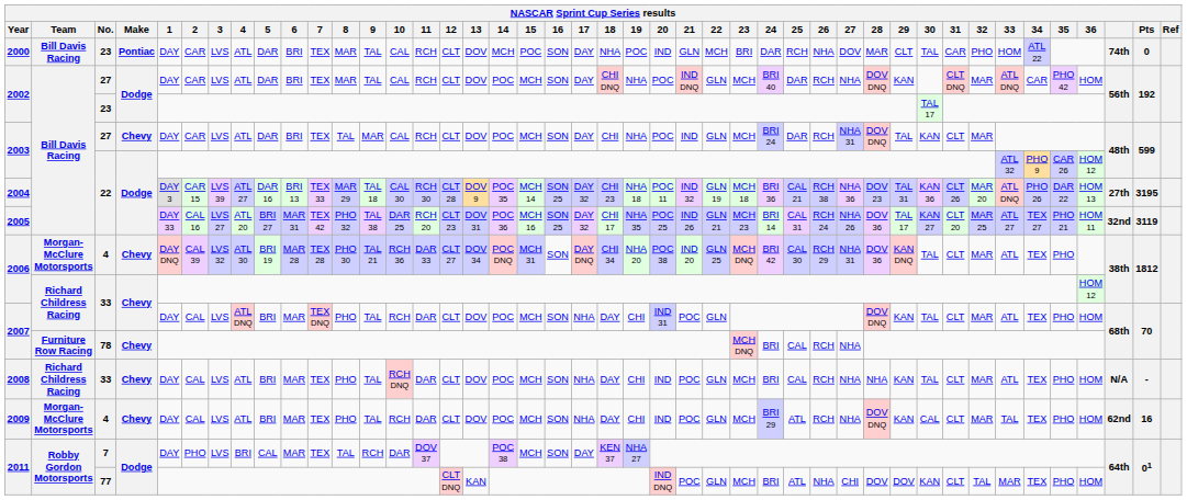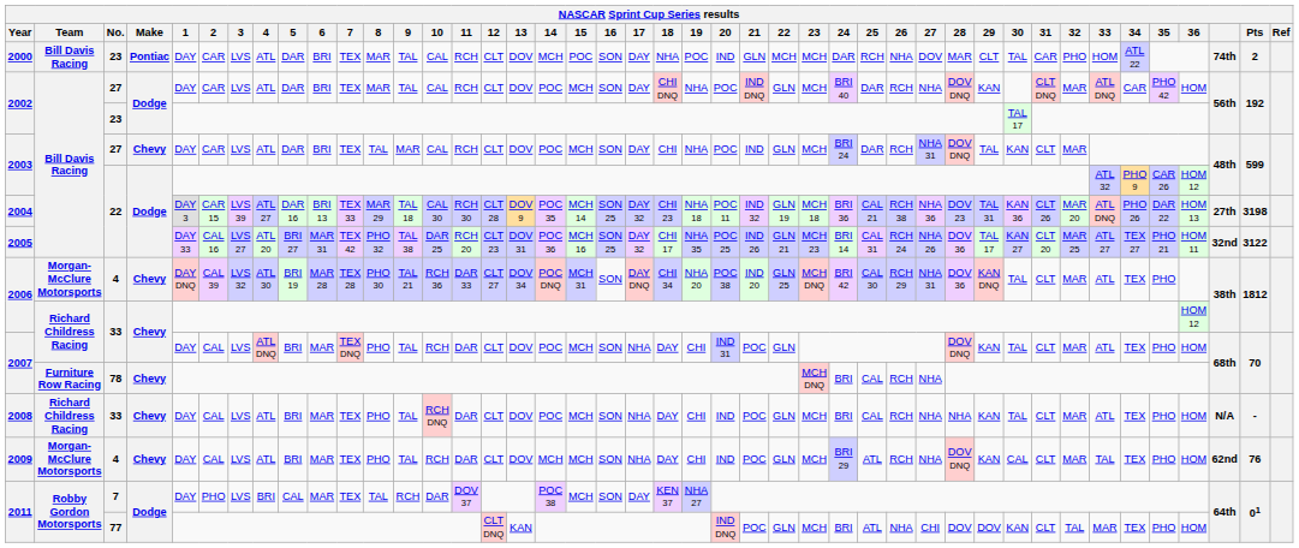2000 | 23: BRI -> MCH
2000 | Pts: 0 -> 2
2004 | Pts: 3195 -> 3198
2005 | Pts: 3119 -> 3122
2009 | 14: POC -> MCH
2009 | Pts: 16 -> 76
